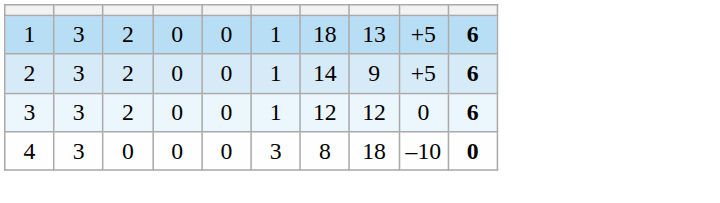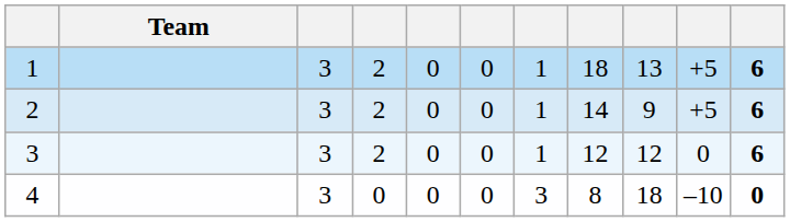+ column: Team
